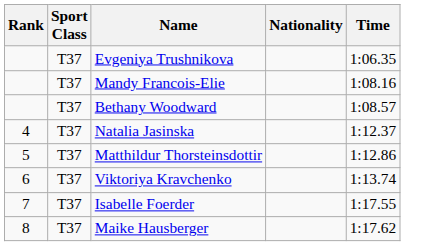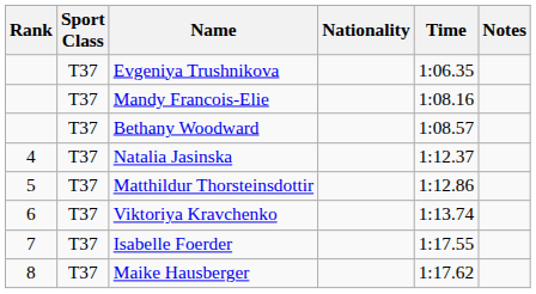+ column: Notes
